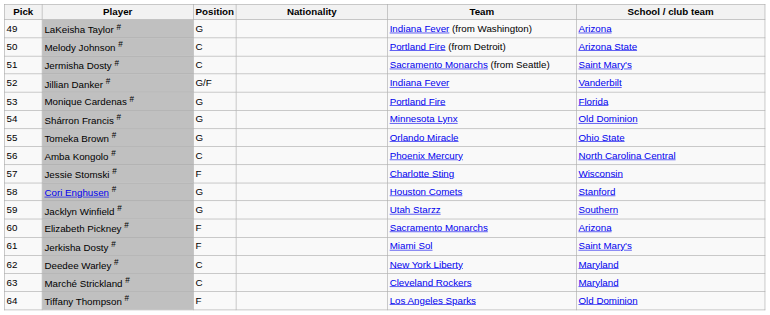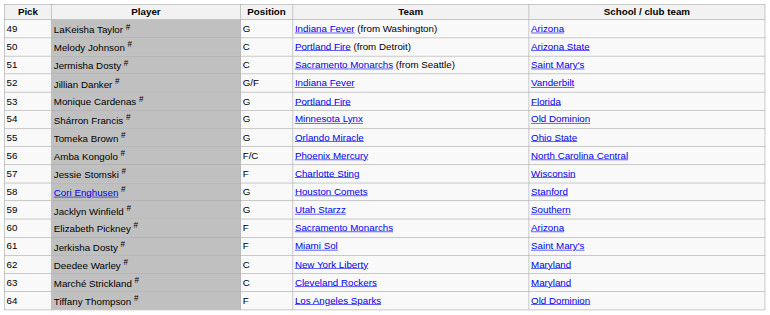- column: Nationality
Amba Kongolo # | Position: C -> F/C
